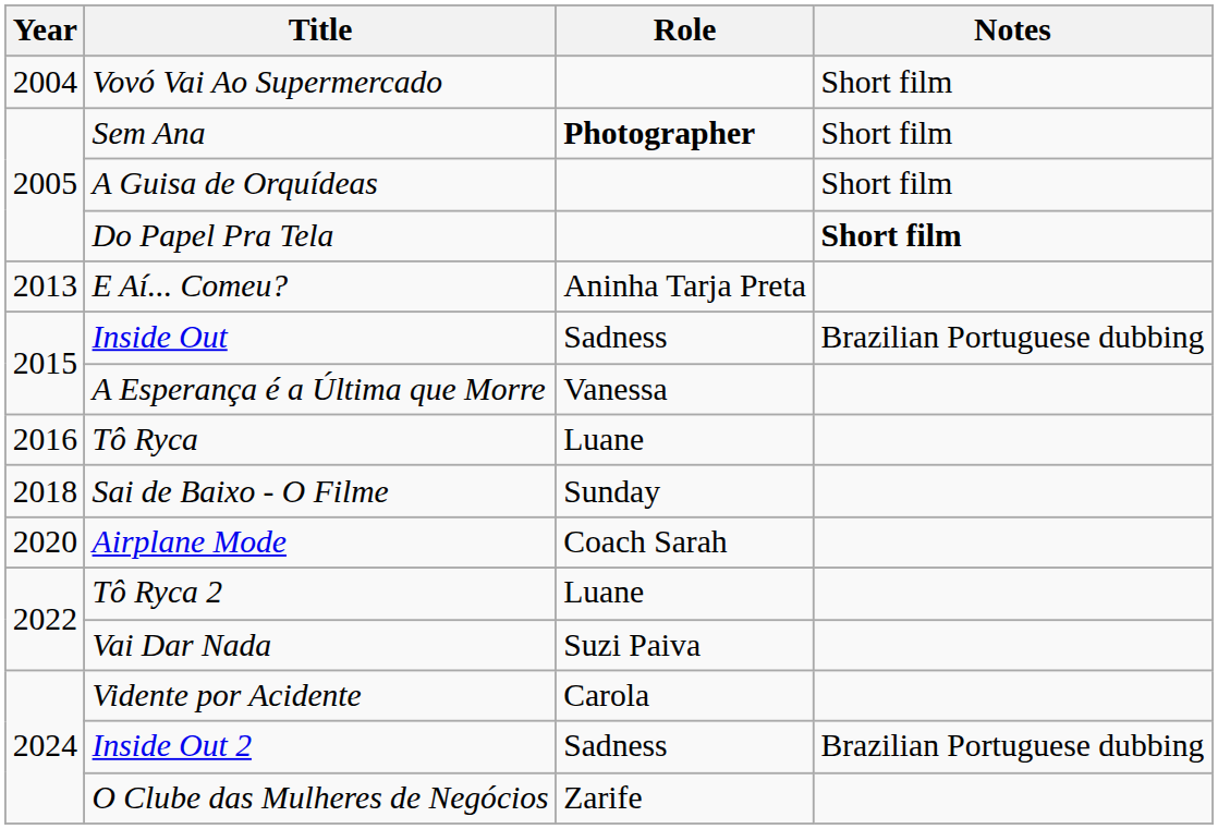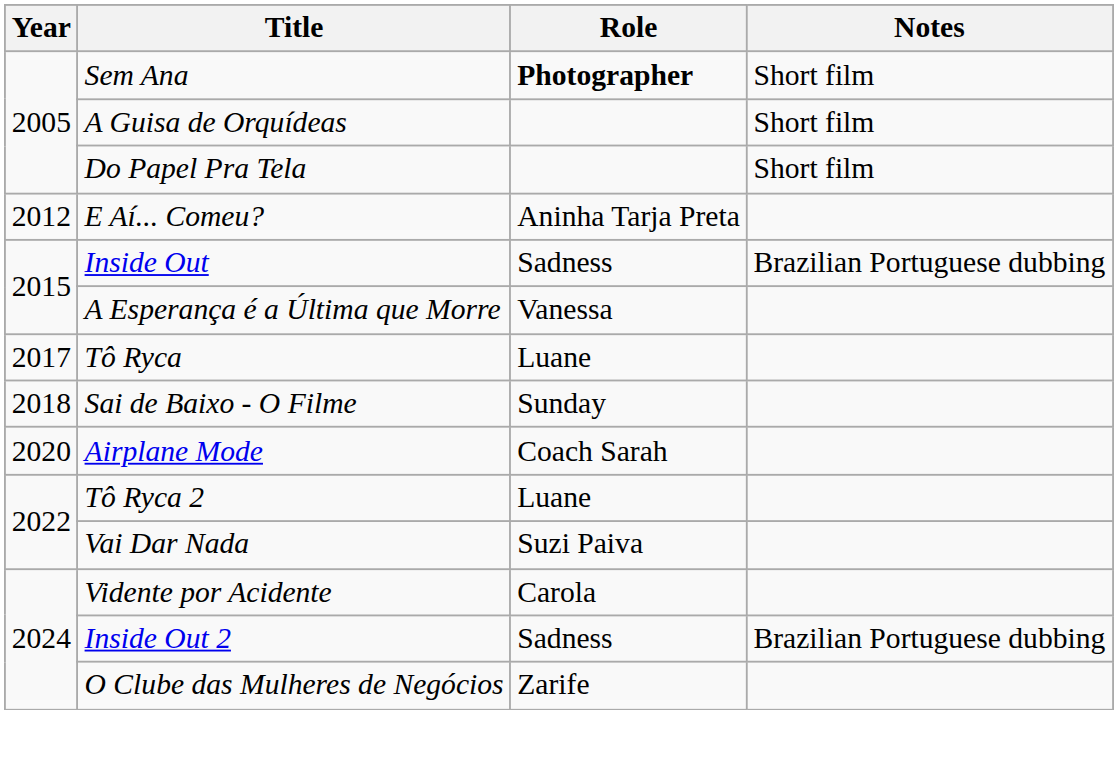- row: 2004 | Vovó Vai Ao Supermercado | Short film
Do Papel Pra Tela | Notes: bold -> normal
E Aí... Comeu? | Year: 2013 -> 2012
Tô Ryca | Year: 2016 -> 2017
